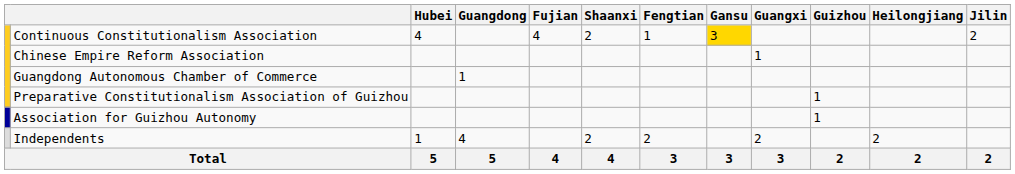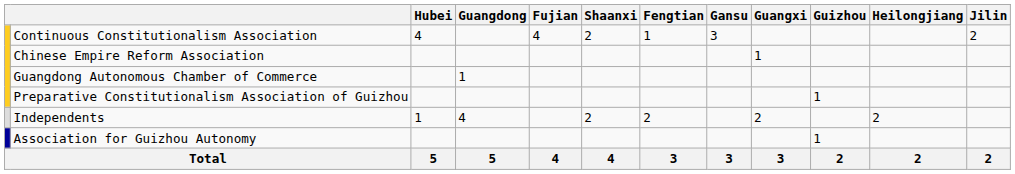Continuous Constitutionalism Association | Gansu: gold background -> no background
rows swapped: Association for Guizhou Autonomy <-> Independents
